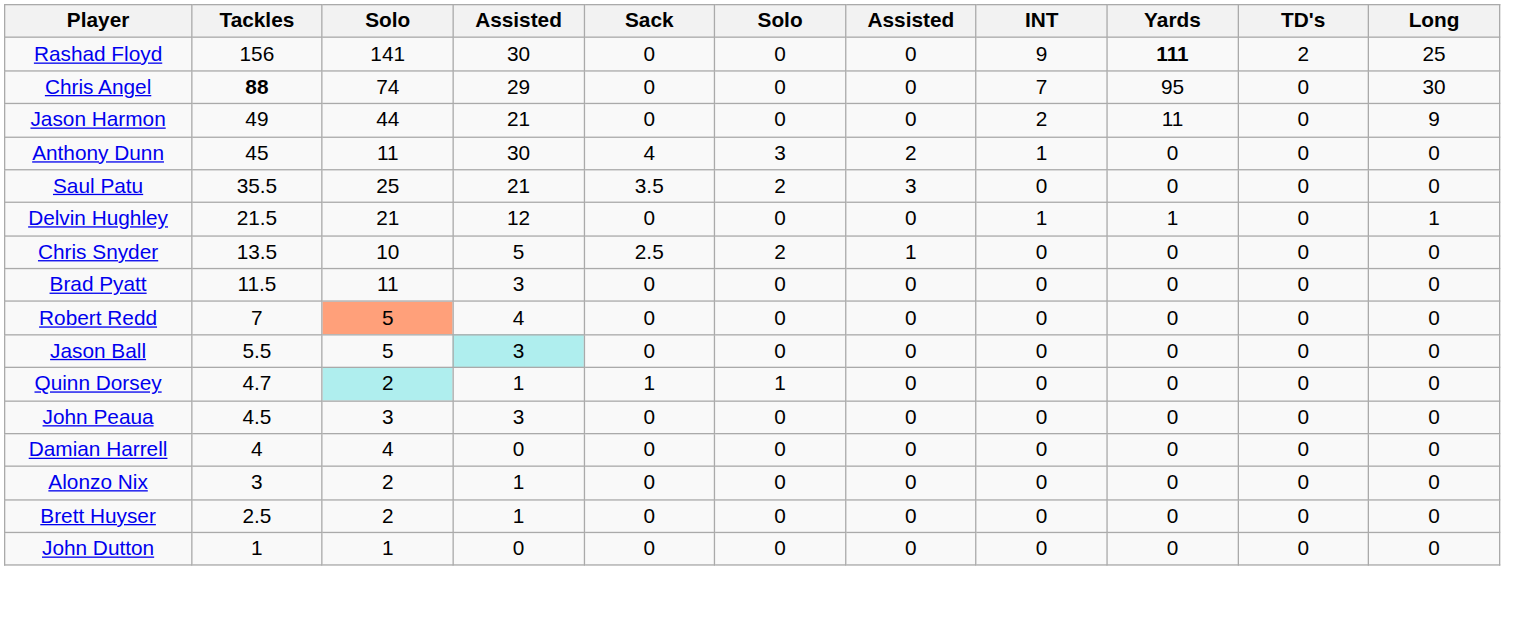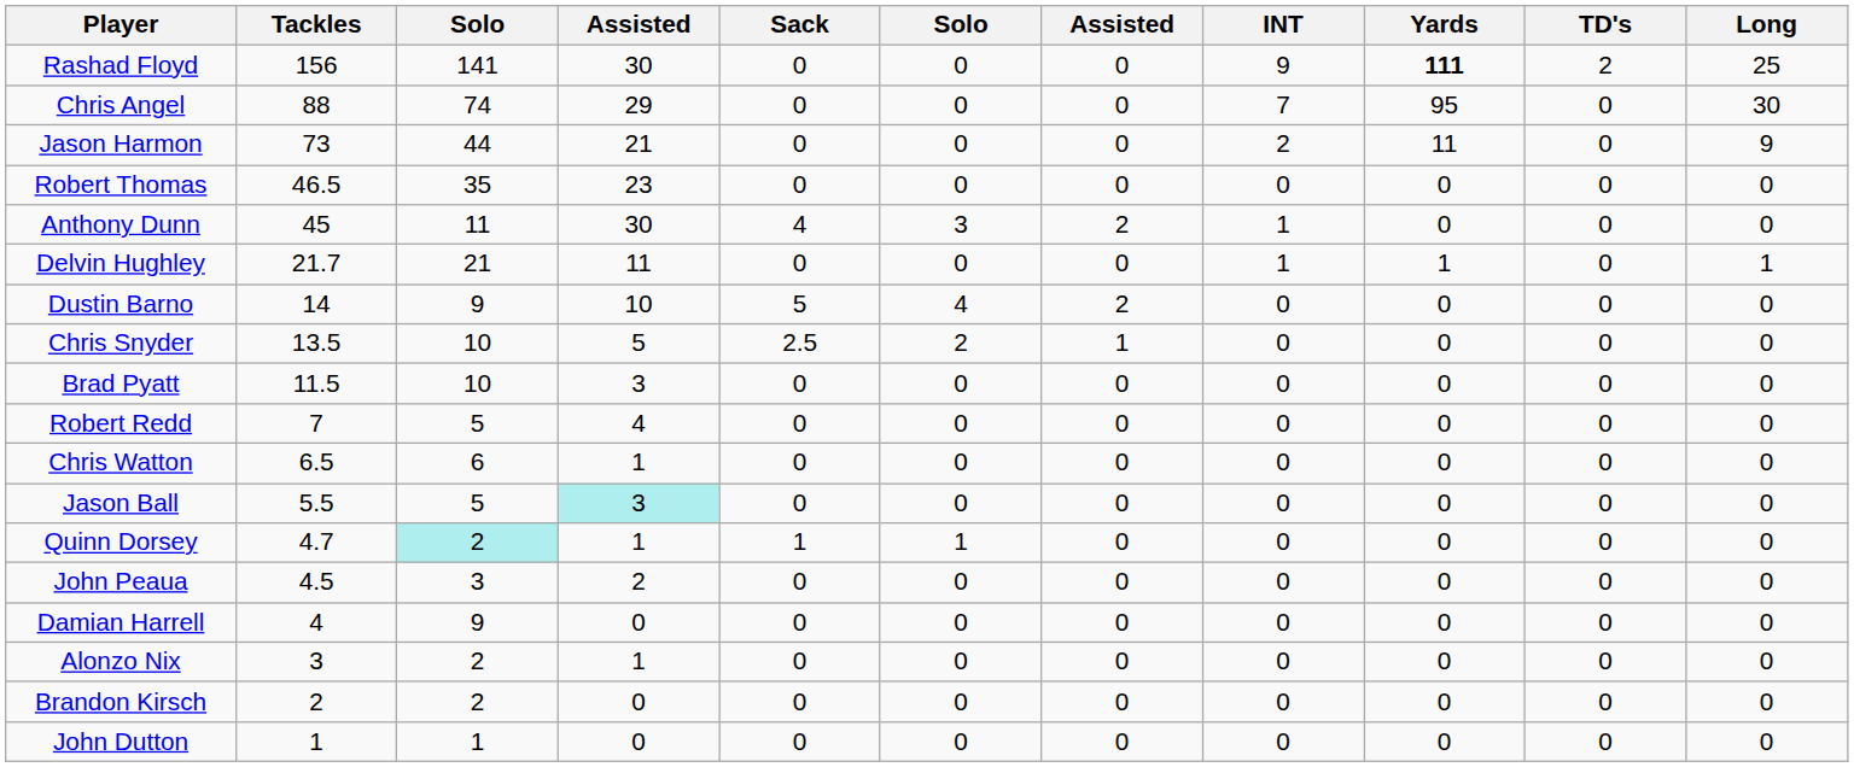Chris Angel | Tackles: bold -> normal
Jason Harmon | Tackles: 49 -> 73
+ row: Robert Thomas | 46.5 | 35 | 23 | 0 | 0 | 0 | 0 | 0 | 0 | 0
- row: Saul Patu | 35.5 | 25 | 21 | 3.5 | 2 | 3 | 0 | 0 | 0 | 0
Delvin Hughley | Tackles: 21.5 -> 21.7
Delvin Hughley | column 4: 12 -> 11
+ row: Dustin Barno | 14 | 9 | 10 | 5 | 4 | 2 | 0 | 0 | 0 | 0
Brad Pyatt | column 3: 11 -> 10
Robert Redd | column 3: lightsalmon background -> no background
+ row: Chris Watton | 6.5 | 6 | 1 | 0 | 0 | 0 | 0 | 0 | 0 | 0
John Peaua | column 4: 3 -> 2
Damian Harrell | column 3: 4 -> 9
- row: Brett Huyser | 2.5 | 2 | 1 | 0 | 0 | 0 | 0 | 0 | 0 | 0
+ row: Brandon Kirsch | 2 | 2 | 0 | 0 | 0 | 0 | 0 | 0 | 0 | 0
